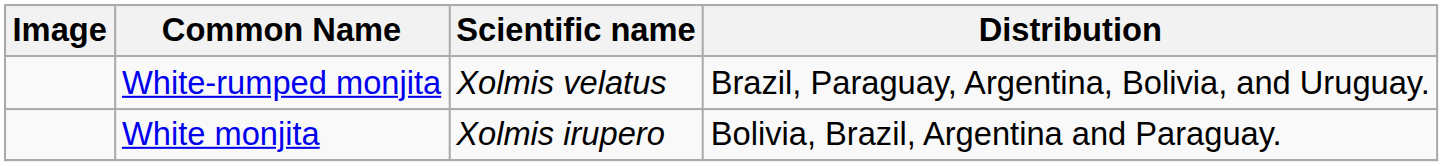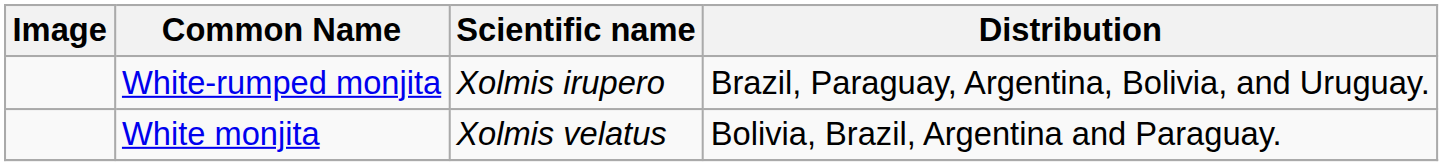White-rumped monjita | Scientific name: Xolmis velatus -> Xolmis irupero
White monjita | Scientific name: Xolmis irupero -> Xolmis velatus
